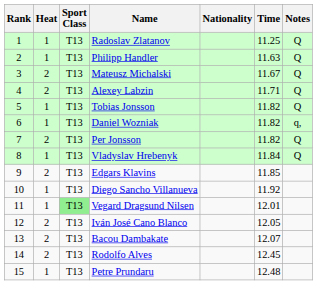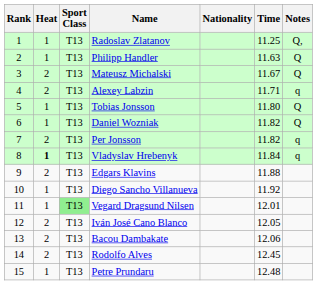Radoslav Zlatanov | Notes: Q -> Q,
Alexey Labzin | Notes: Q -> q
Tobias Jonsson | Time: 11.82 -> 11.80
Daniel Wozniak | Notes: q, -> Q
Per Jonsson | Notes: Q -> q
Vladyslav Hrebenyk | Heat: normal -> bold
Vladyslav Hrebenyk | Notes: Q -> q
Edgars Klavins | Time: 11.85 -> 11.88
Bacou Dambakate | Time: 12.07 -> 12.06
